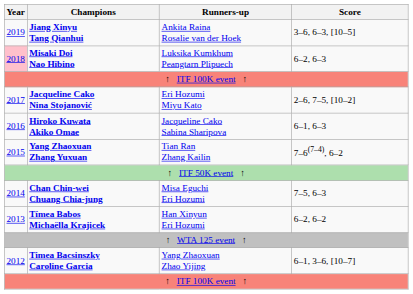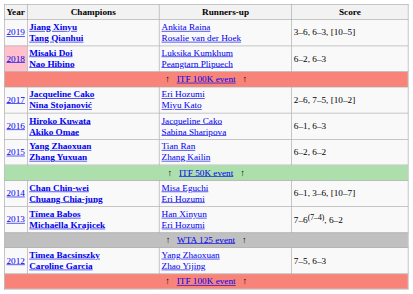Yang Zhaoxuan Zhang Yuxuan | Score: 7–6(7–4), 6–2 -> 6–2, 6–2
Chan Chin-wei Chuang Chia-jung | Score: 7–5, 6–3 -> 6–1, 3–6, [10–7]
Tímea Babos Michaëlla Krajicek | Score: 6–2, 6–2 -> 7–6(7–4), 6–2
Timea Bacsinszky Caroline Garcia | Score: 6–1, 3–6, [10–7] -> 7–5, 6–3
